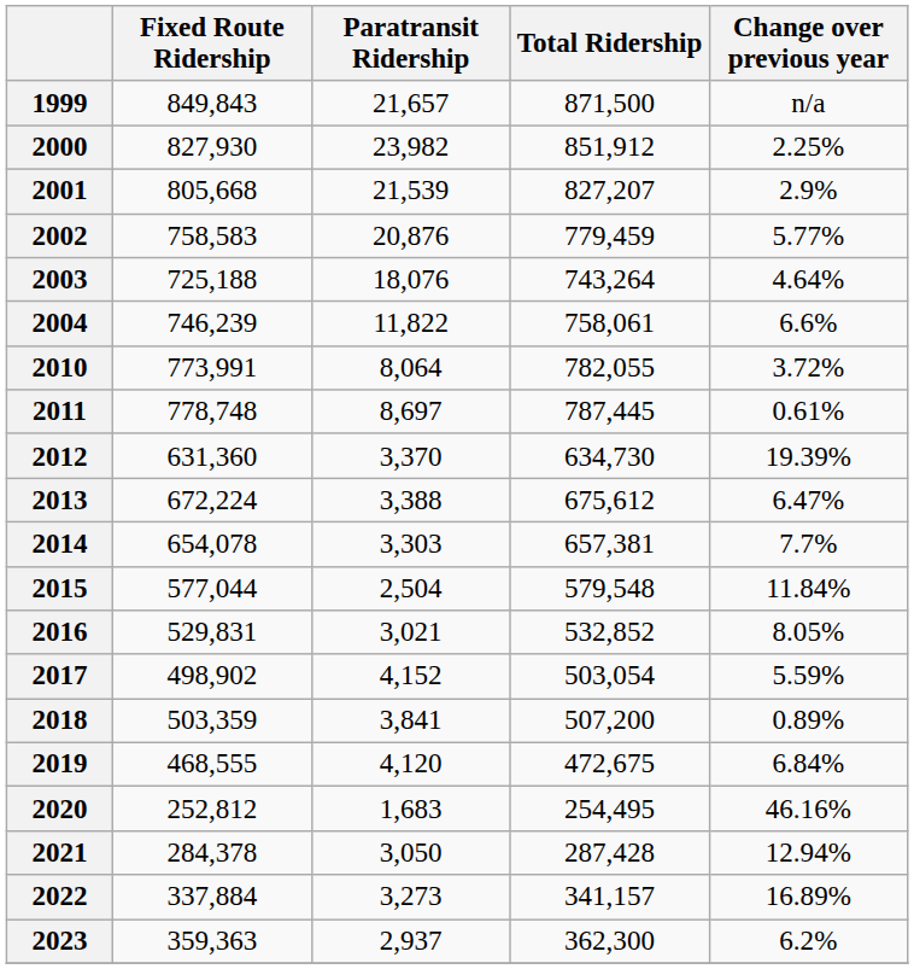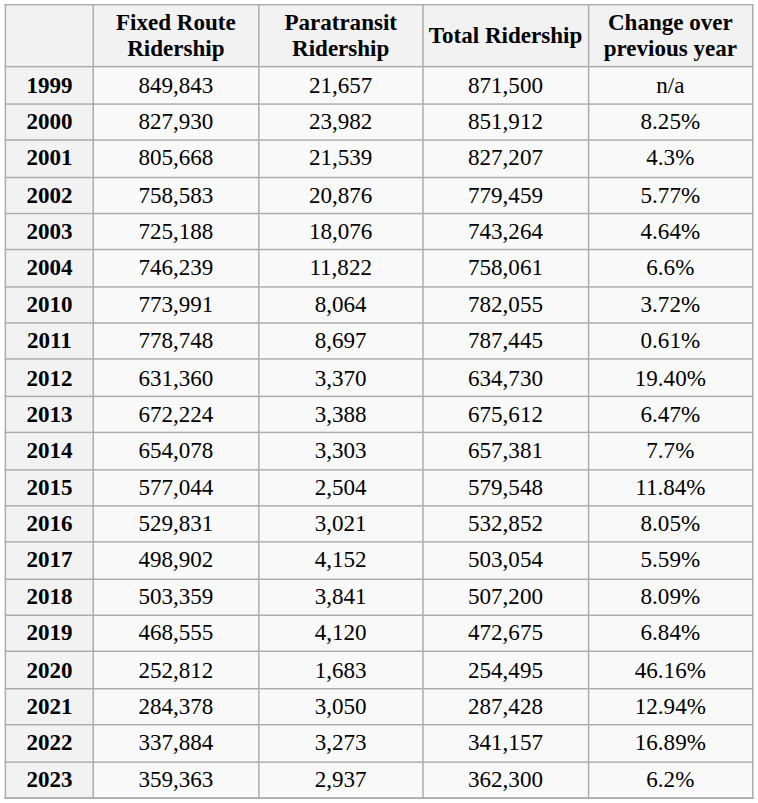2000 | Change over previous year: 2.25% -> 8.25%
2001 | Change over previous year: 2.9% -> 4.3%
2012 | Change over previous year: 19.39% -> 19.40%
2018 | Change over previous year: 0.89% -> 8.09%
